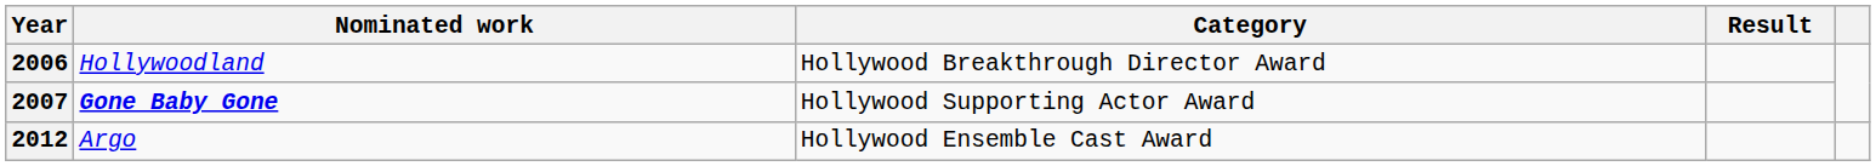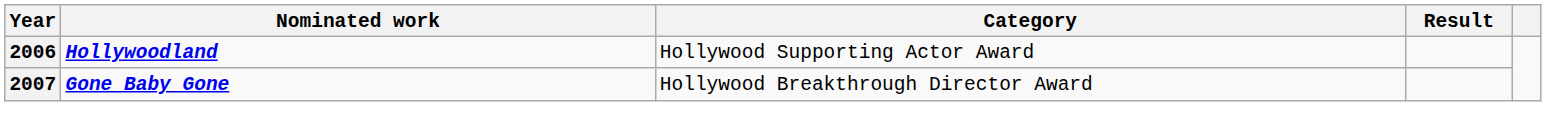2006 | Nominated work: normal -> bold
2006 | Category: Hollywood Breakthrough Director Award -> Hollywood Supporting Actor Award
2007 | Category: Hollywood Supporting Actor Award -> Hollywood Breakthrough Director Award
- row: 2012 | Argo | Hollywood Ensemble Cast Award
